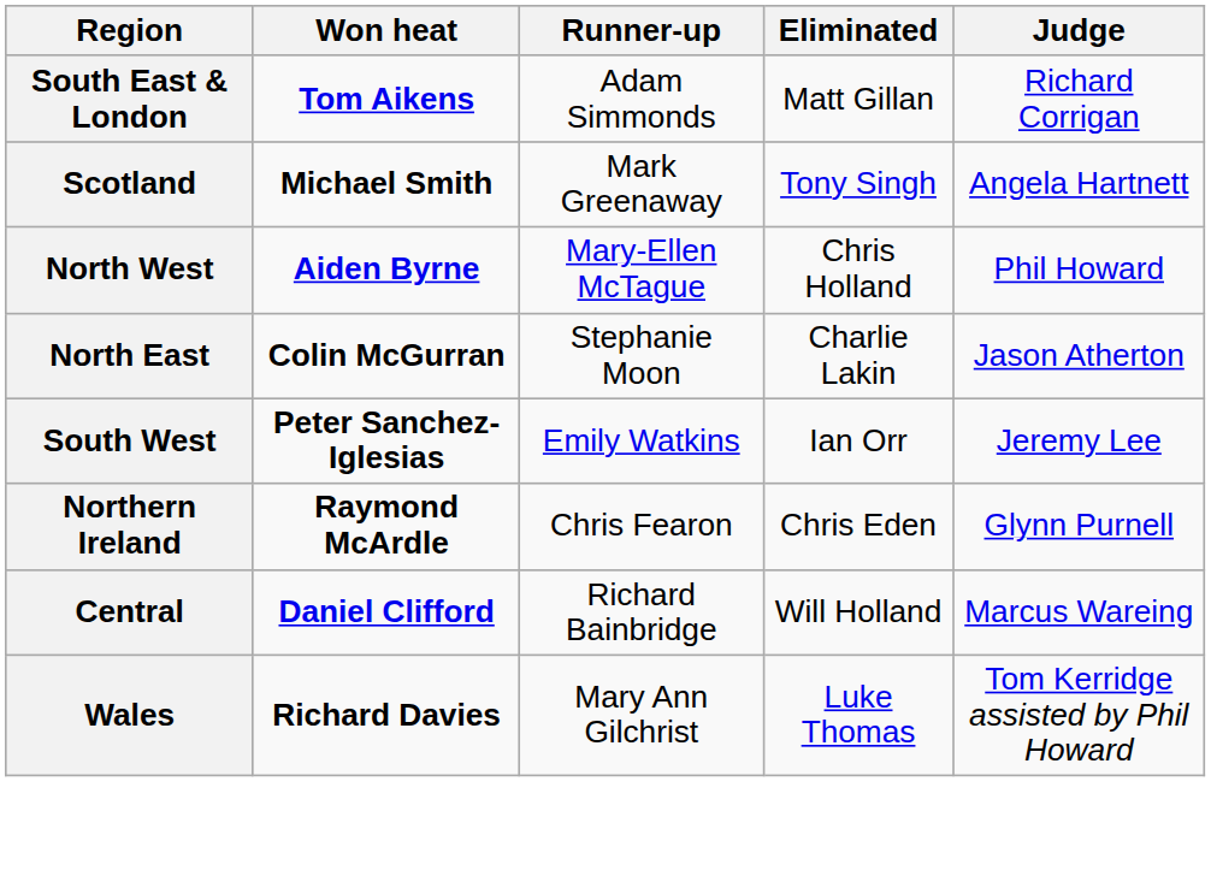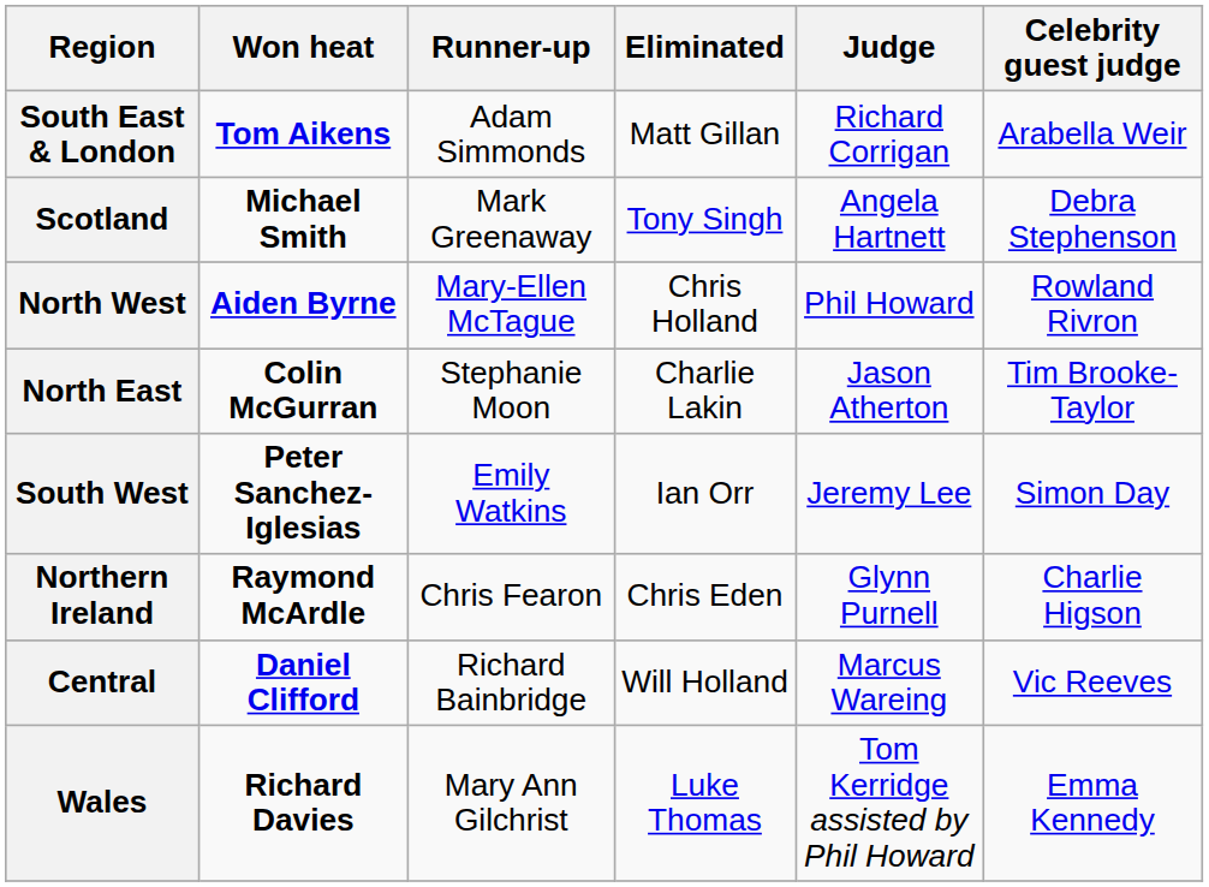+ column: Celebrity guest judge | Arabella Weir | Debra Stephenson | Rowland Rivron | Tim Brooke-Taylor | Simon Day | Charlie Higson | Vic Reeves | Emma Kennedy
